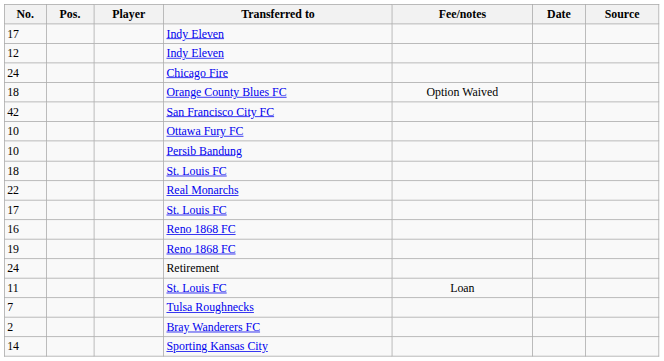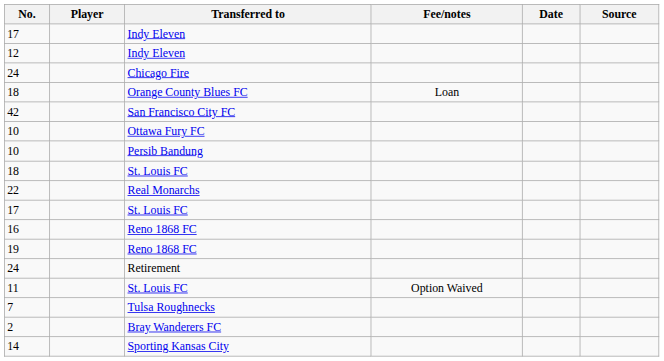- column: Pos.
18 / Orange County Blues FC | Fee/notes: Option Waived -> Loan
11 | Fee/notes: Loan -> Option Waived
